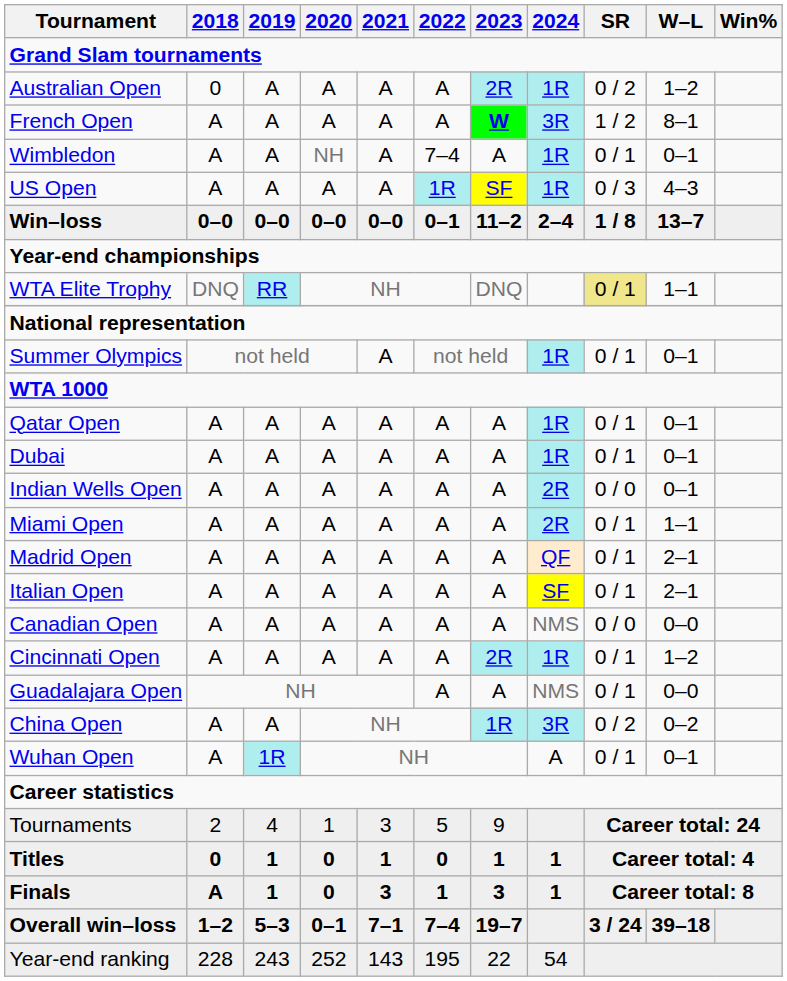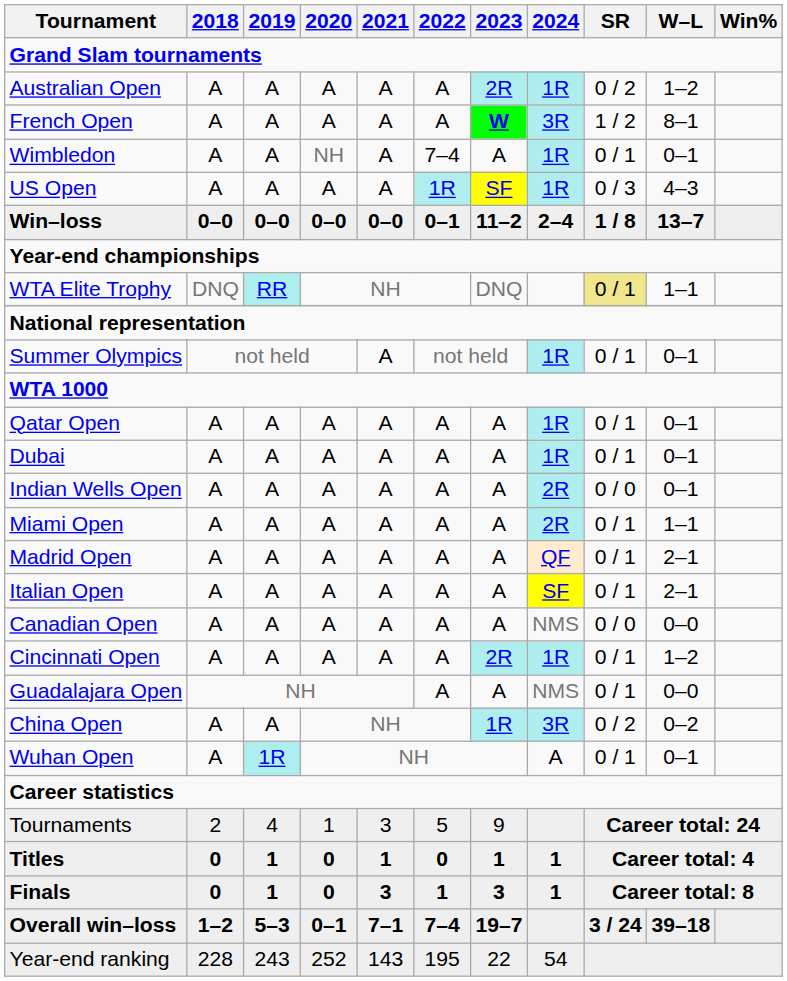Australian Open | 2018: 0 -> A
Finals | 2018: A -> 0
